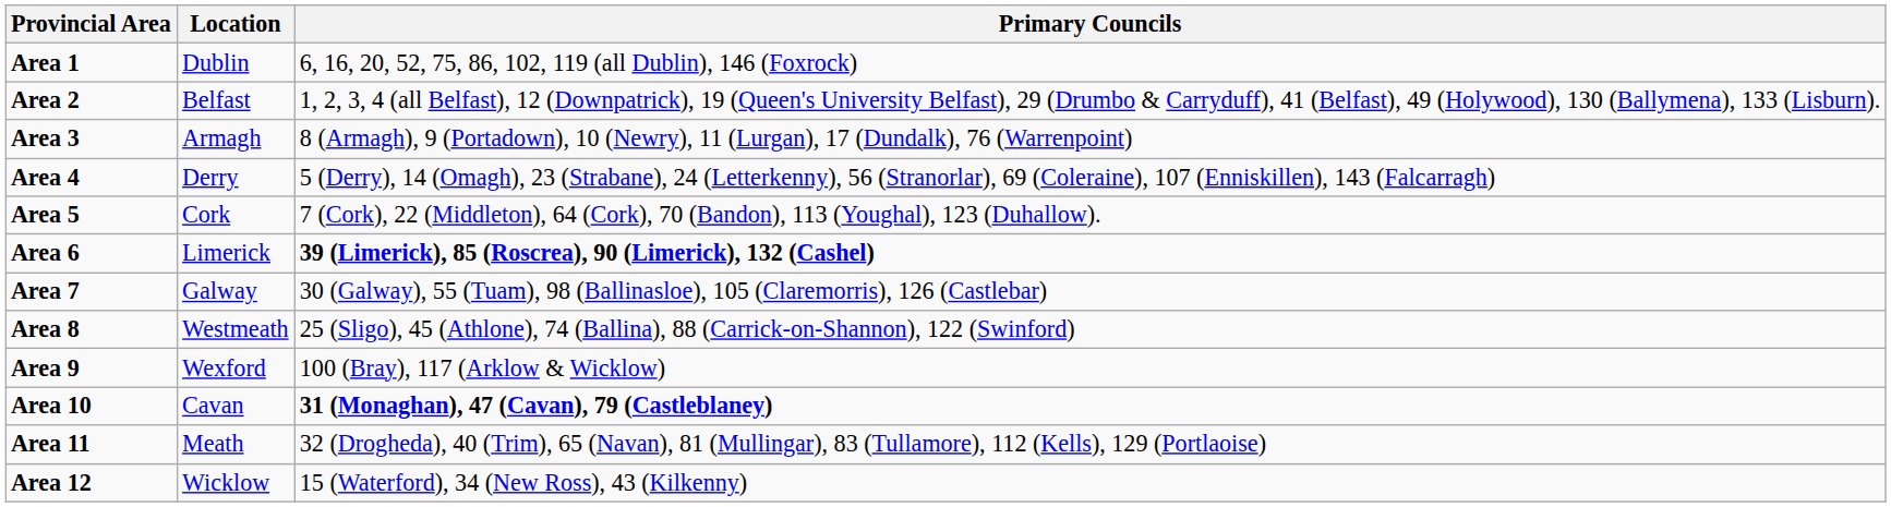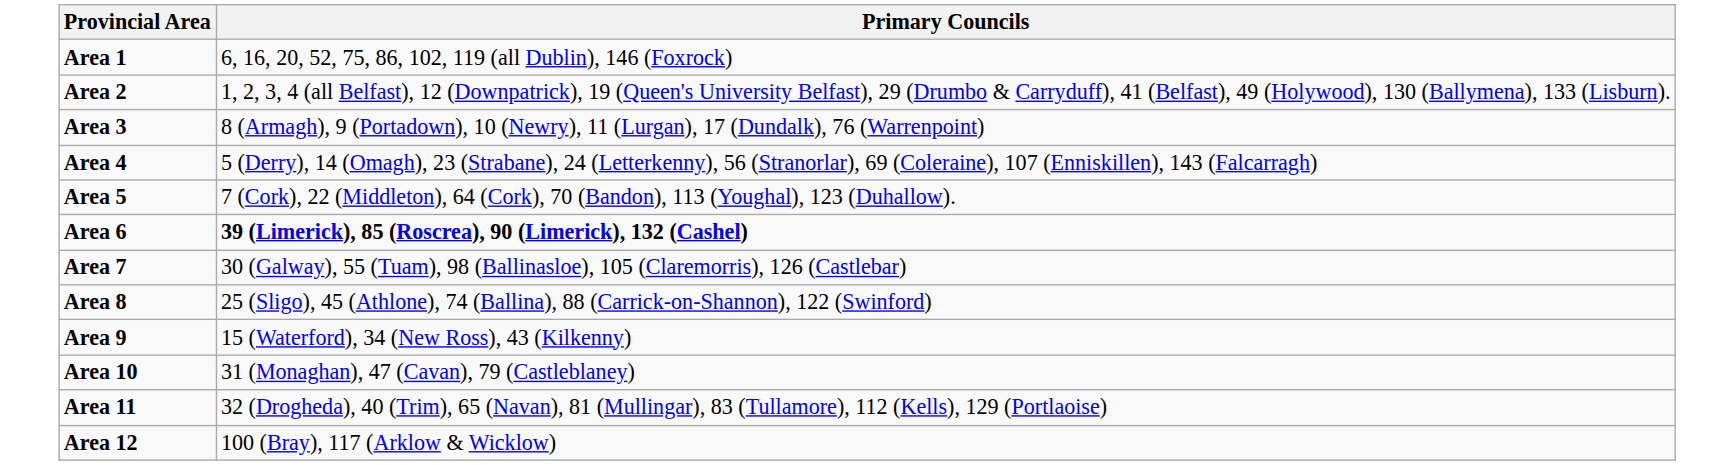- column: Location | Dublin | Belfast | Armagh | Derry | Cork | Limerick | Galway | Westmeath | Wexford | Cavan | Meath | Wicklow
Area 9 | Primary Councils: 100 (Bray), 117 (Arklow & Wicklow) -> 15 (Waterford), 34 (New Ross), 43 (Kilkenny)
Area 10 | Primary Councils: bold -> normal
Area 12 | Primary Councils: 15 (Waterford), 34 (New Ross), 43 (Kilkenny) -> 100 (Bray), 117 (Arklow & Wicklow)
